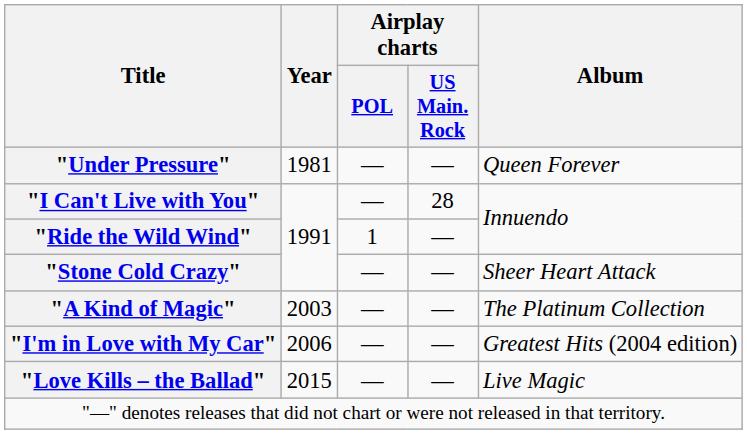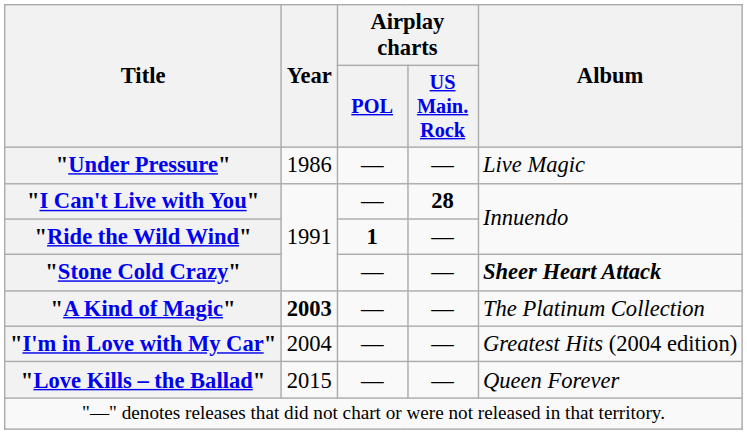"Under Pressure" | Year: 1981 -> 1986
"Under Pressure" | Album: Queen Forever -> Live Magic
"I Can't Live with You" | Airplay charts / US Main. Rock: normal -> bold
"Ride the Wild Wind" | Airplay charts / POL: normal -> bold
"Stone Cold Crazy" | Album: normal -> bold
"A Kind of Magic" | Year: normal -> bold
"I'm in Love with My Car" | Year: 2006 -> 2004
"Love Kills – the Ballad" | Album: Live Magic -> Queen Forever
